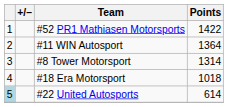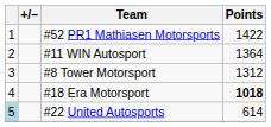#8 Tower Motorsport | Points: 1314 -> 1312
#18 Era Motorsport | Points: normal -> bold
